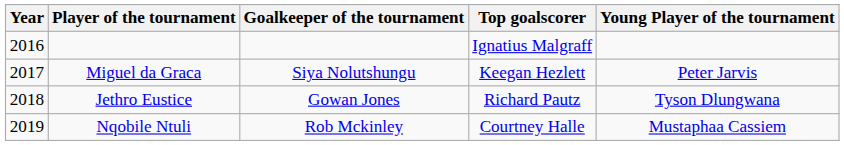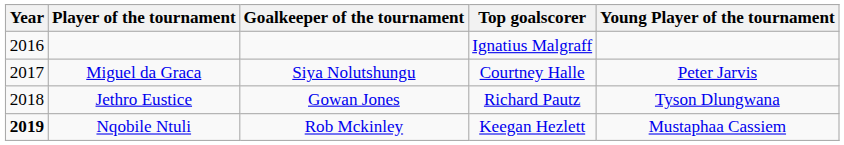Miguel da Graca | Top goalscorer: Keegan Hezlett -> Courtney Halle
Nqobile Ntuli | Year: normal -> bold
Nqobile Ntuli | Top goalscorer: Courtney Halle -> Keegan Hezlett
